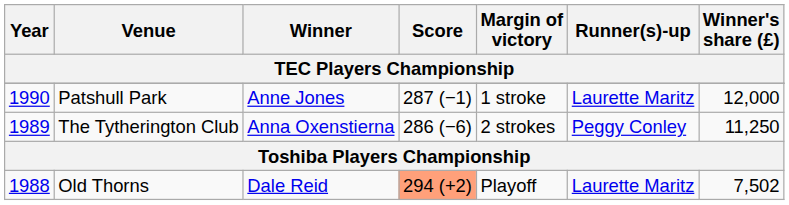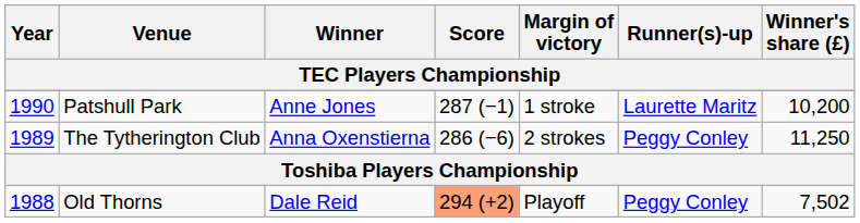Patshull Park | Winner's share (£): 12,000 -> 10,200
Old Thorns | Runner(s)-up: Laurette Maritz -> Peggy Conley
